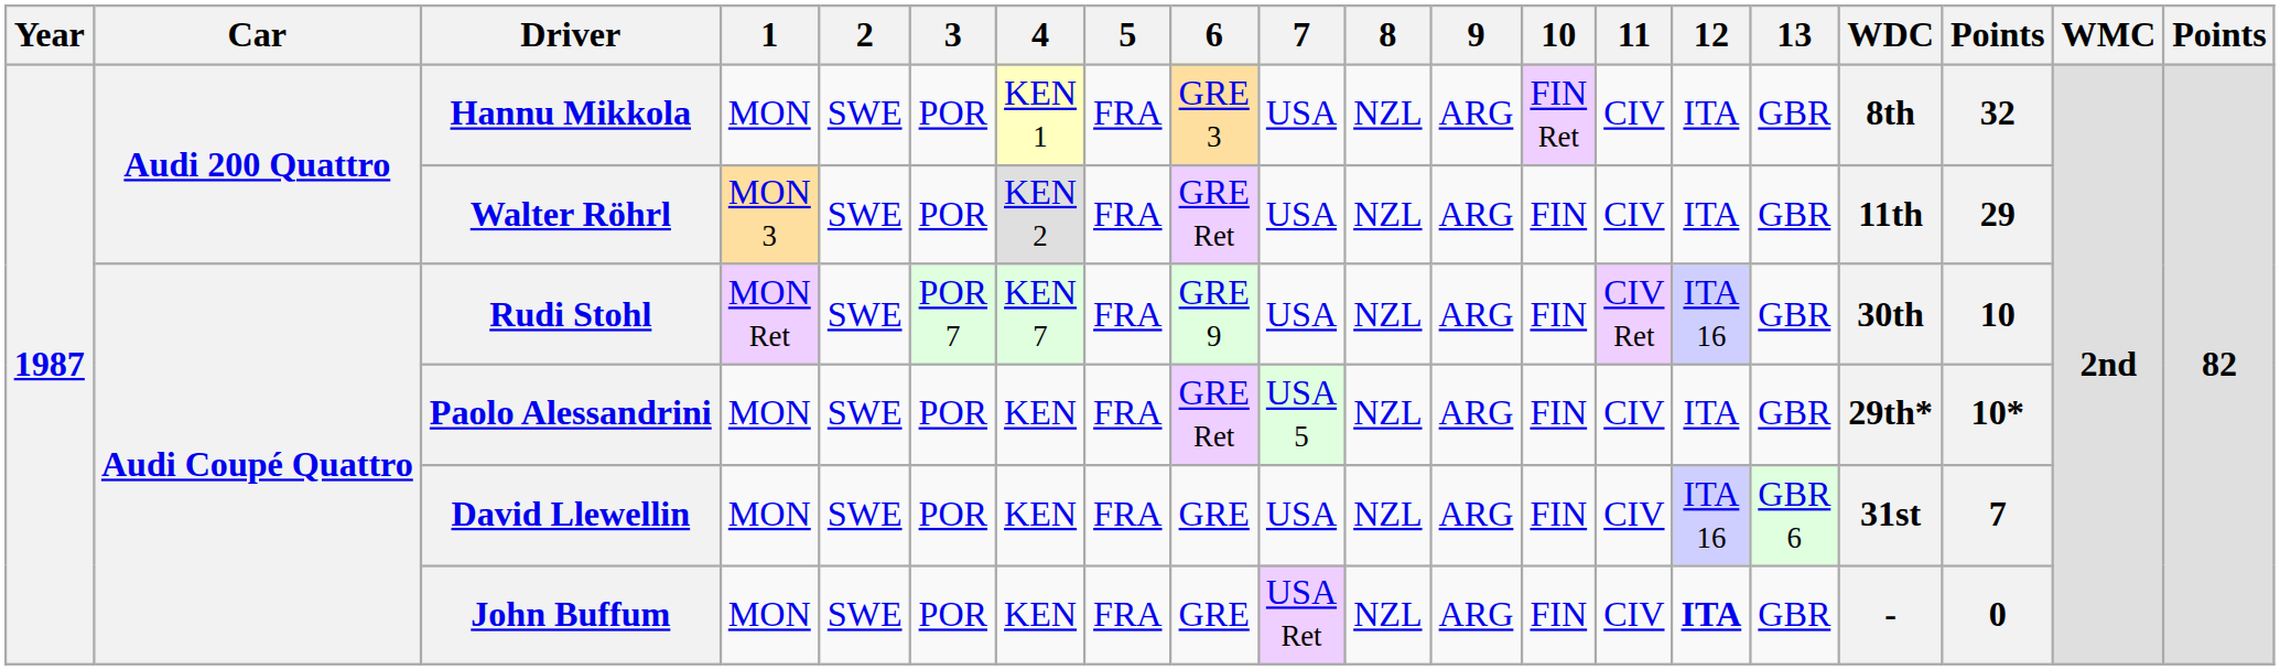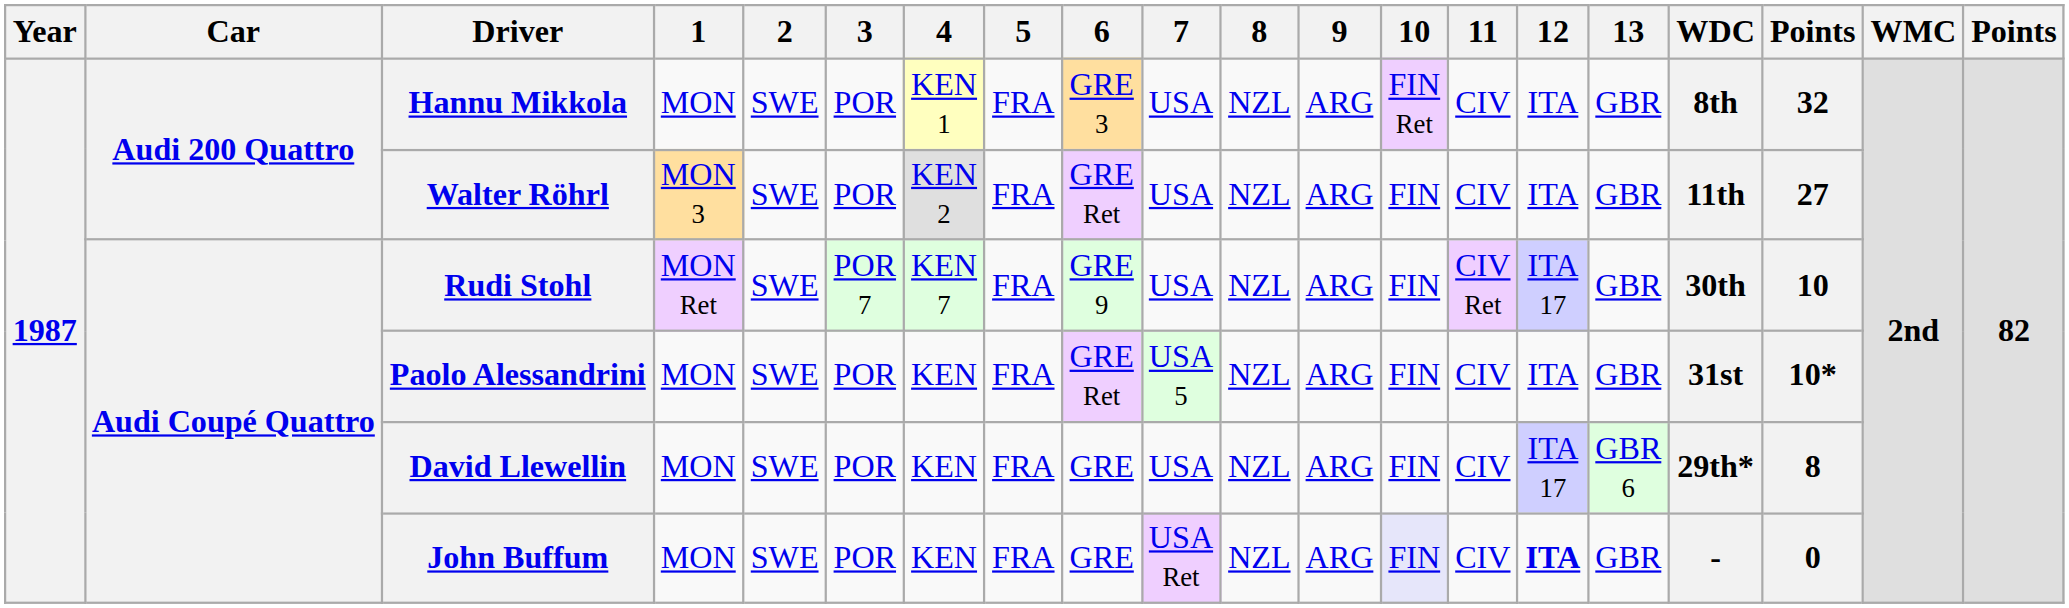Walter Röhrl | column 18: 29 -> 27
Rudi Stohl | 12: ITA 16 -> ITA 17
Paolo Alessandrini | WDC: 29th* -> 31st
David Llewellin | 12: ITA 16 -> ITA 17
David Llewellin | WDC: 31st -> 29th*
David Llewellin | column 18: 7 -> 8
John Buffum | 10: no background -> lavender background
